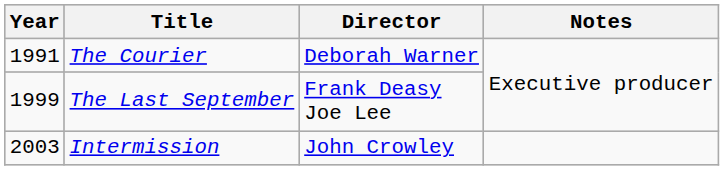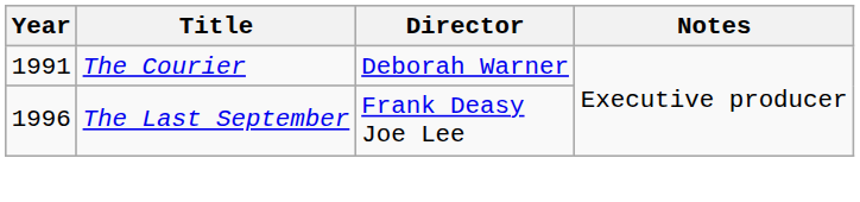The Last September | Year: 1999 -> 1996
- row: 2003 | Intermission | John Crowley
